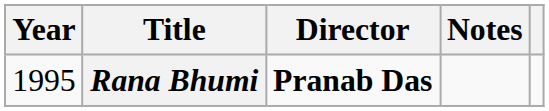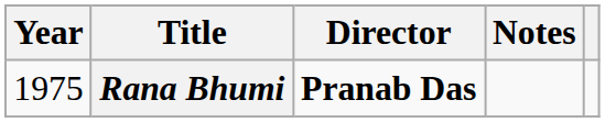Rana Bhumi | Year: 1995 -> 1975
